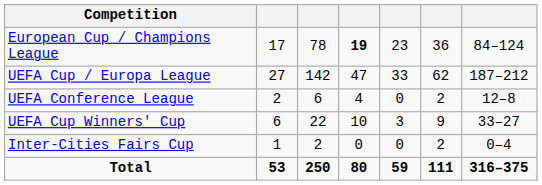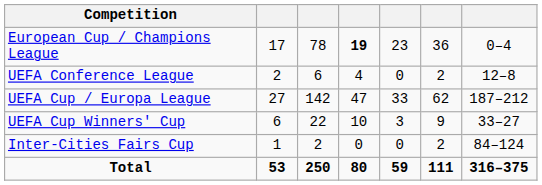European Cup / Champions League | column 7: 84–124 -> 0–4
rows swapped: UEFA Cup / Europa League <-> UEFA Conference League
Inter-Cities Fairs Cup | column 7: 0–4 -> 84–124
